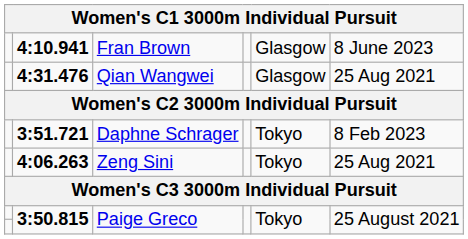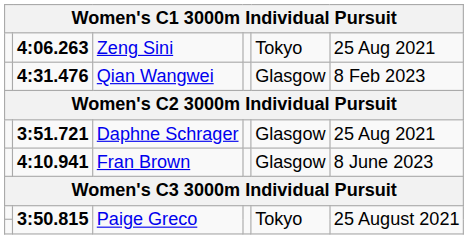rows swapped: 4:10.941 <-> 4:06.263
4:31.476 | column 6: 25 Aug 2021 -> 8 Feb 2023
3:51.721 | column 5: Tokyo -> Glasgow
3:51.721 | column 6: 8 Feb 2023 -> 25 Aug 2021
